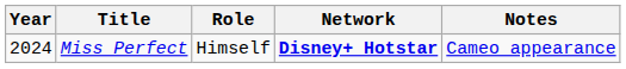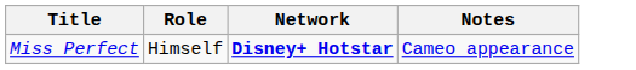- column: Year | 2024
